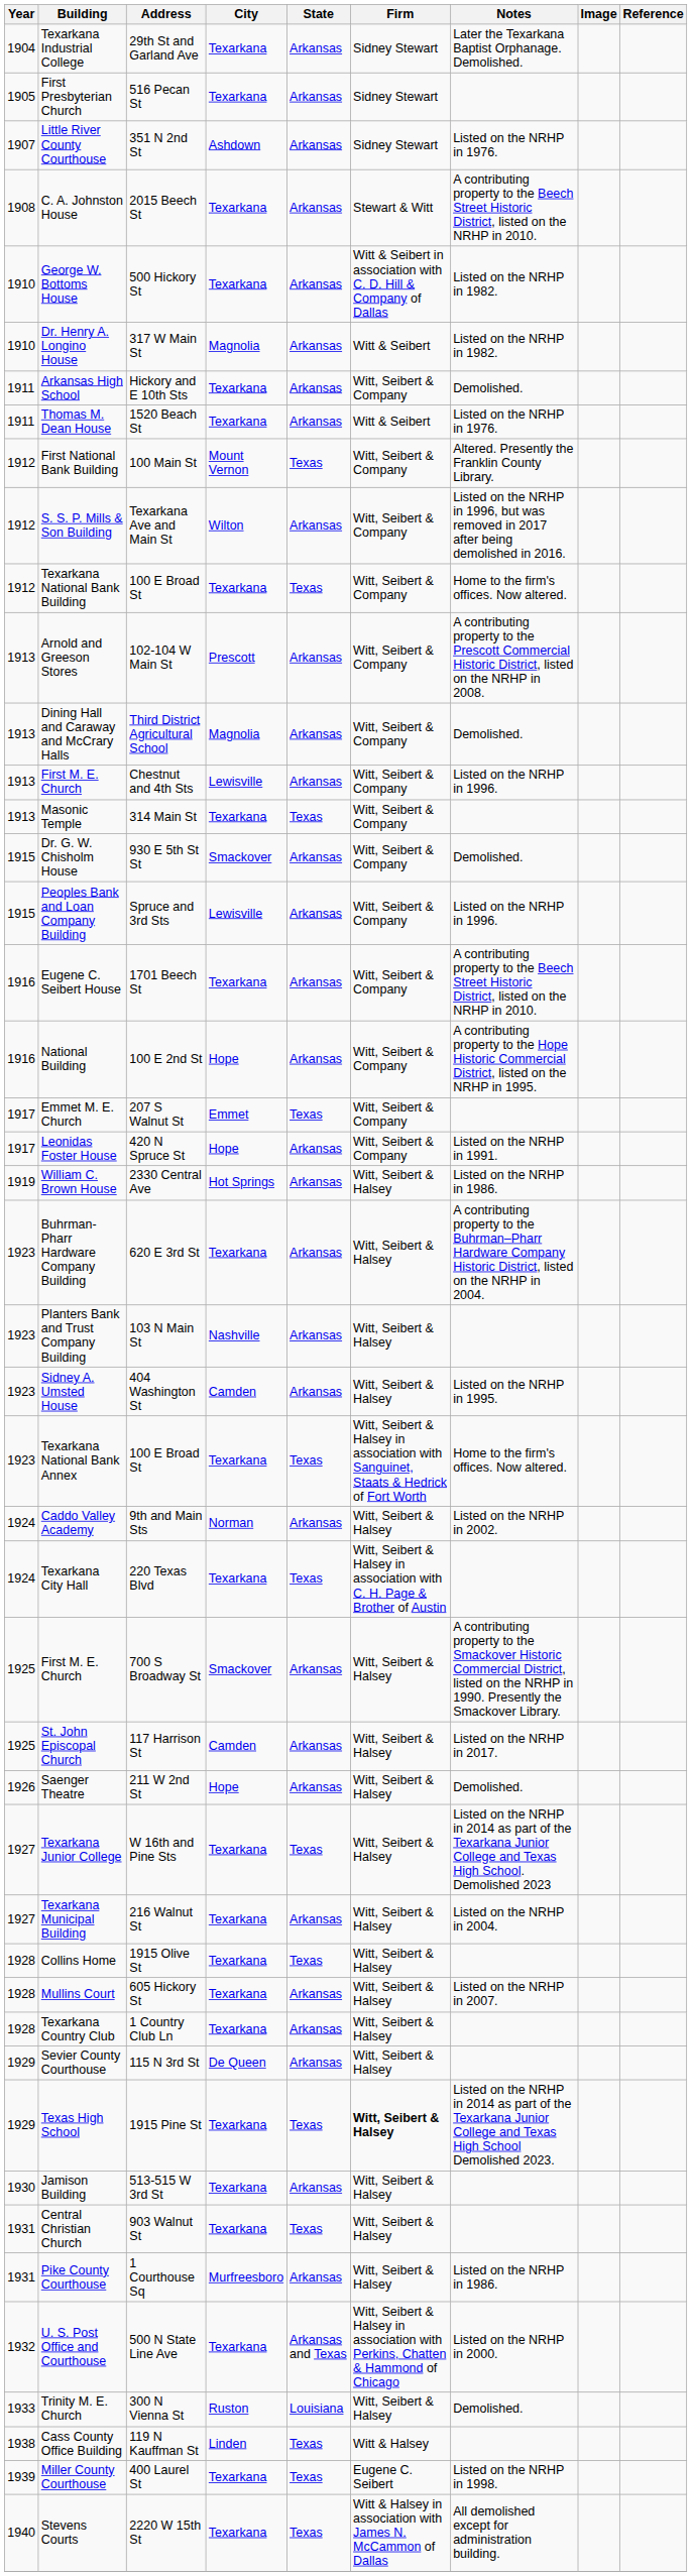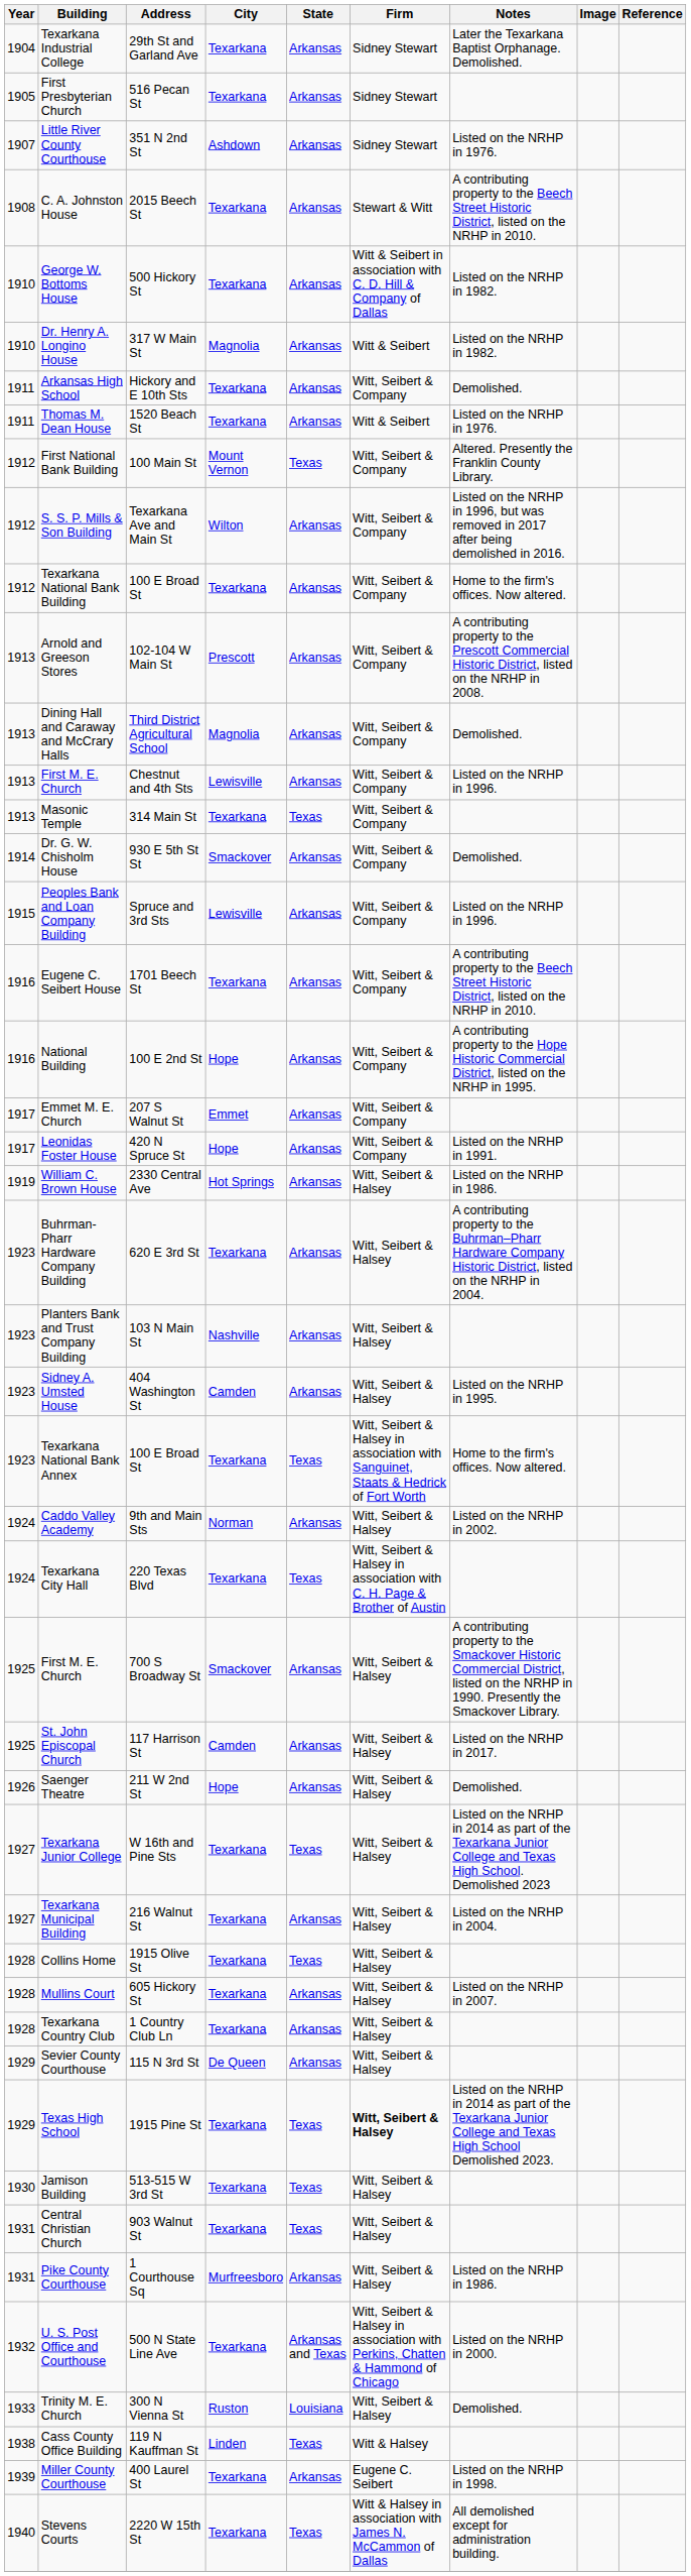Texarkana National Bank Building | State: Texas -> Arkansas
Dr. G. W. Chisholm House | Year: 1915 -> 1914
Emmet M. E. Church | State: Texas -> Arkansas
Jamison Building | State: Arkansas -> Texas
Miller County Courthouse | State: Texas -> Arkansas
